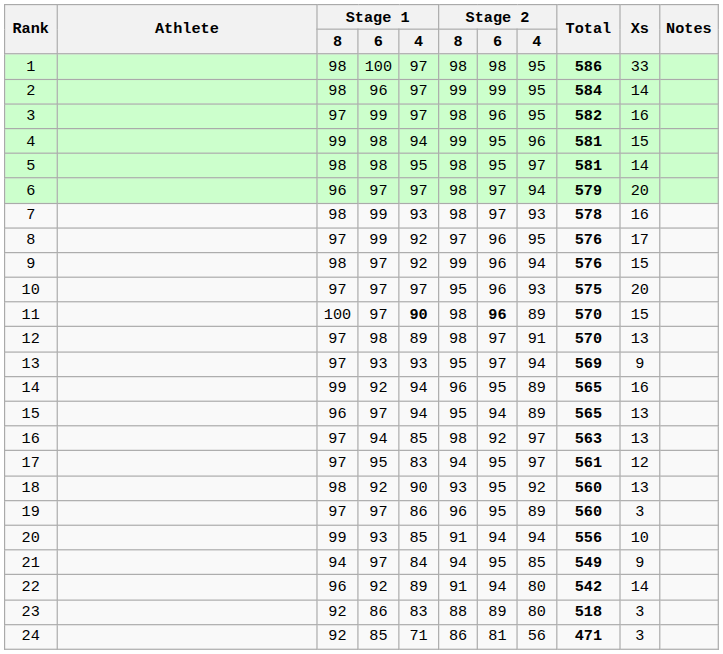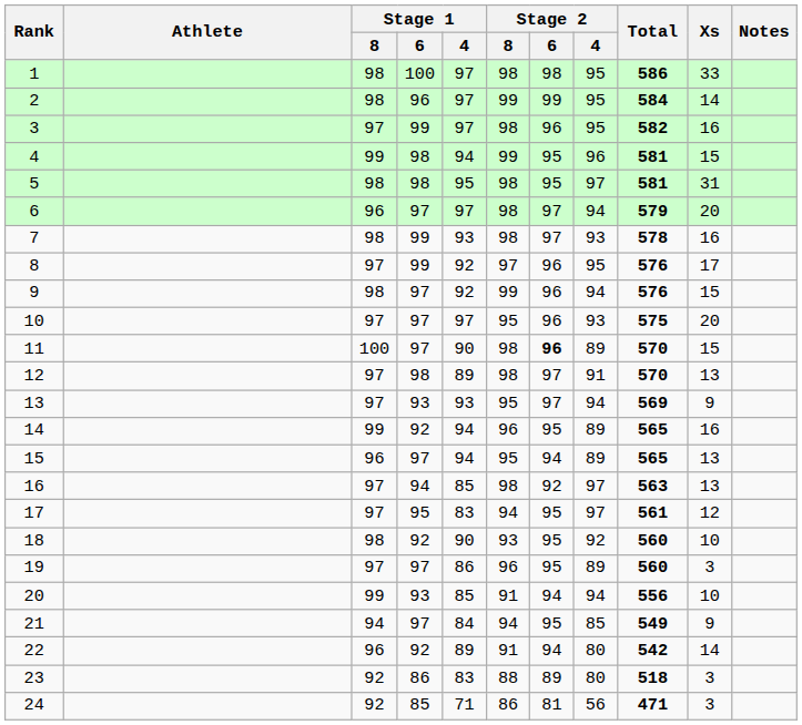5 | Xs: 14 -> 31
11 | Stage 1 / 4: bold -> normal
18 | Xs: 13 -> 10
